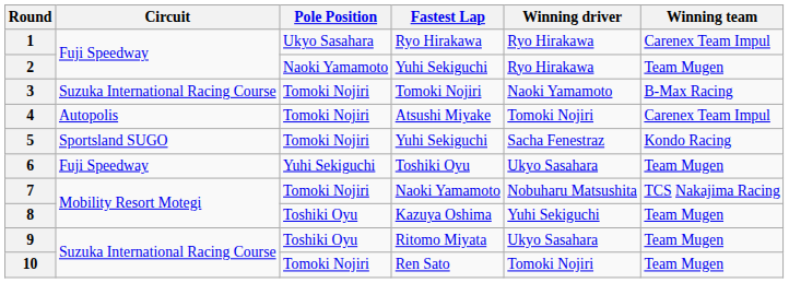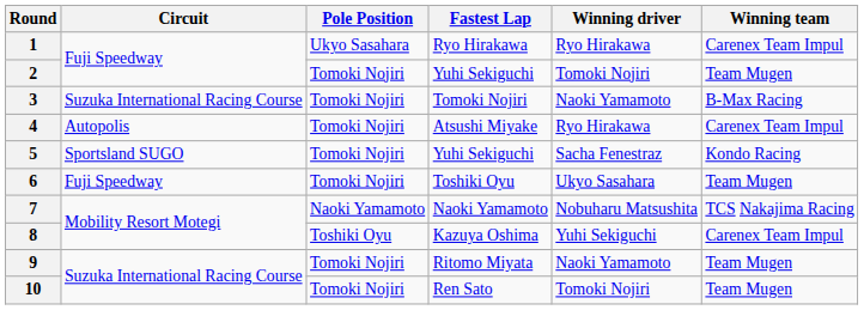2 | Pole Position: Naoki Yamamoto -> Tomoki Nojiri
2 | Winning driver: Ryo Hirakawa -> Tomoki Nojiri
4 | Winning driver: Tomoki Nojiri -> Ryo Hirakawa
6 | Pole Position: Yuhi Sekiguchi -> Tomoki Nojiri
7 | Pole Position: Tomoki Nojiri -> Naoki Yamamoto
8 | Winning team: Team Mugen -> Carenex Team Impul
9 | Pole Position: Toshiki Oyu -> Tomoki Nojiri
9 | Winning driver: Ukyo Sasahara -> Naoki Yamamoto
